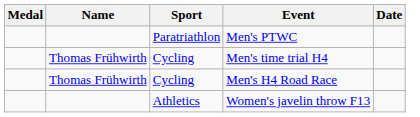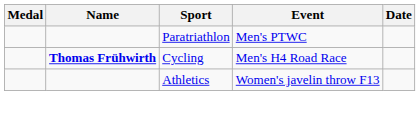- row: Thomas Frühwirth | Cycling | Men's time trial H4
Men's H4 Road Race | Name: normal -> bold
